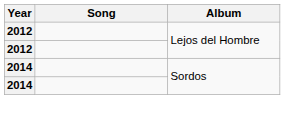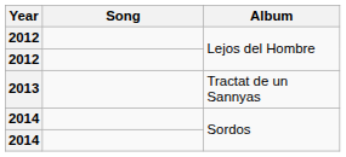+ row: 2013 | Tractat de un Sannyas
